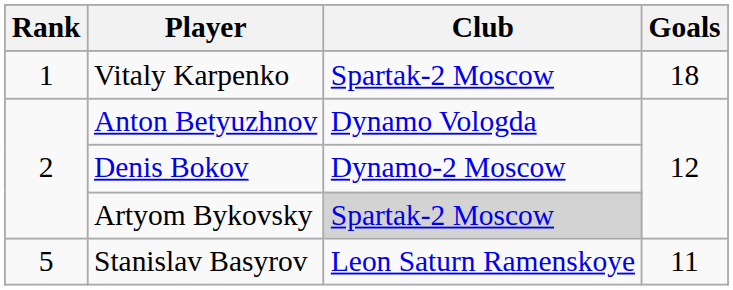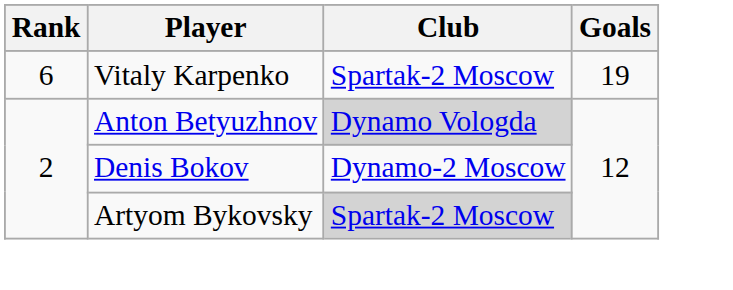Vitaly Karpenko | Rank: 1 -> 6
Vitaly Karpenko | Goals: 18 -> 19
Anton Betyuzhnov | Club: no background -> lightgrey background
- row: 5 | Stanislav Basyrov | Leon Saturn Ramenskoye | 11
